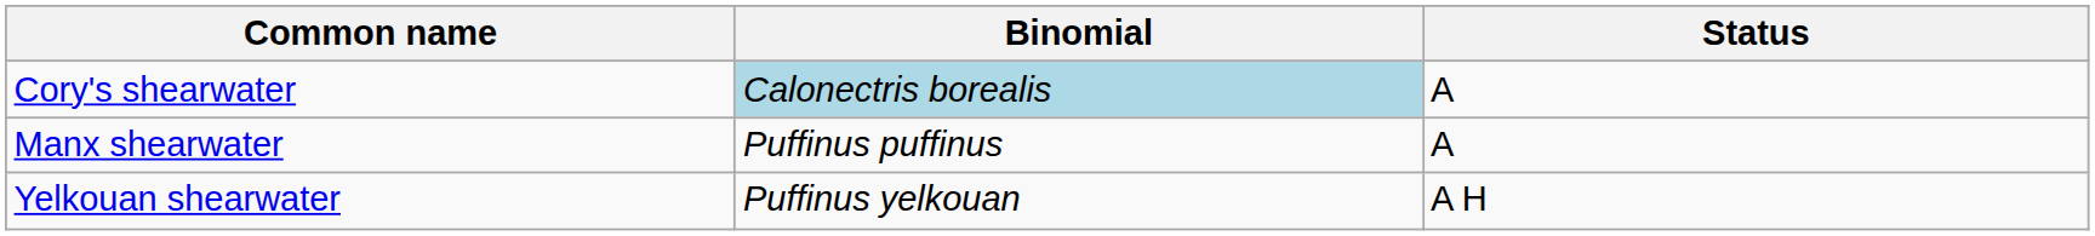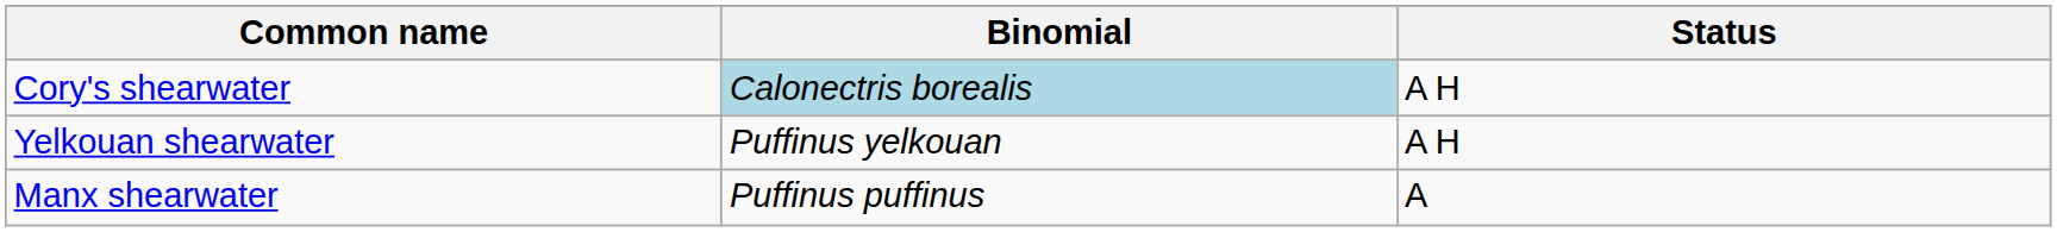Cory's shearwater | Status: A -> A H
rows swapped: Manx shearwater <-> Yelkouan shearwater
